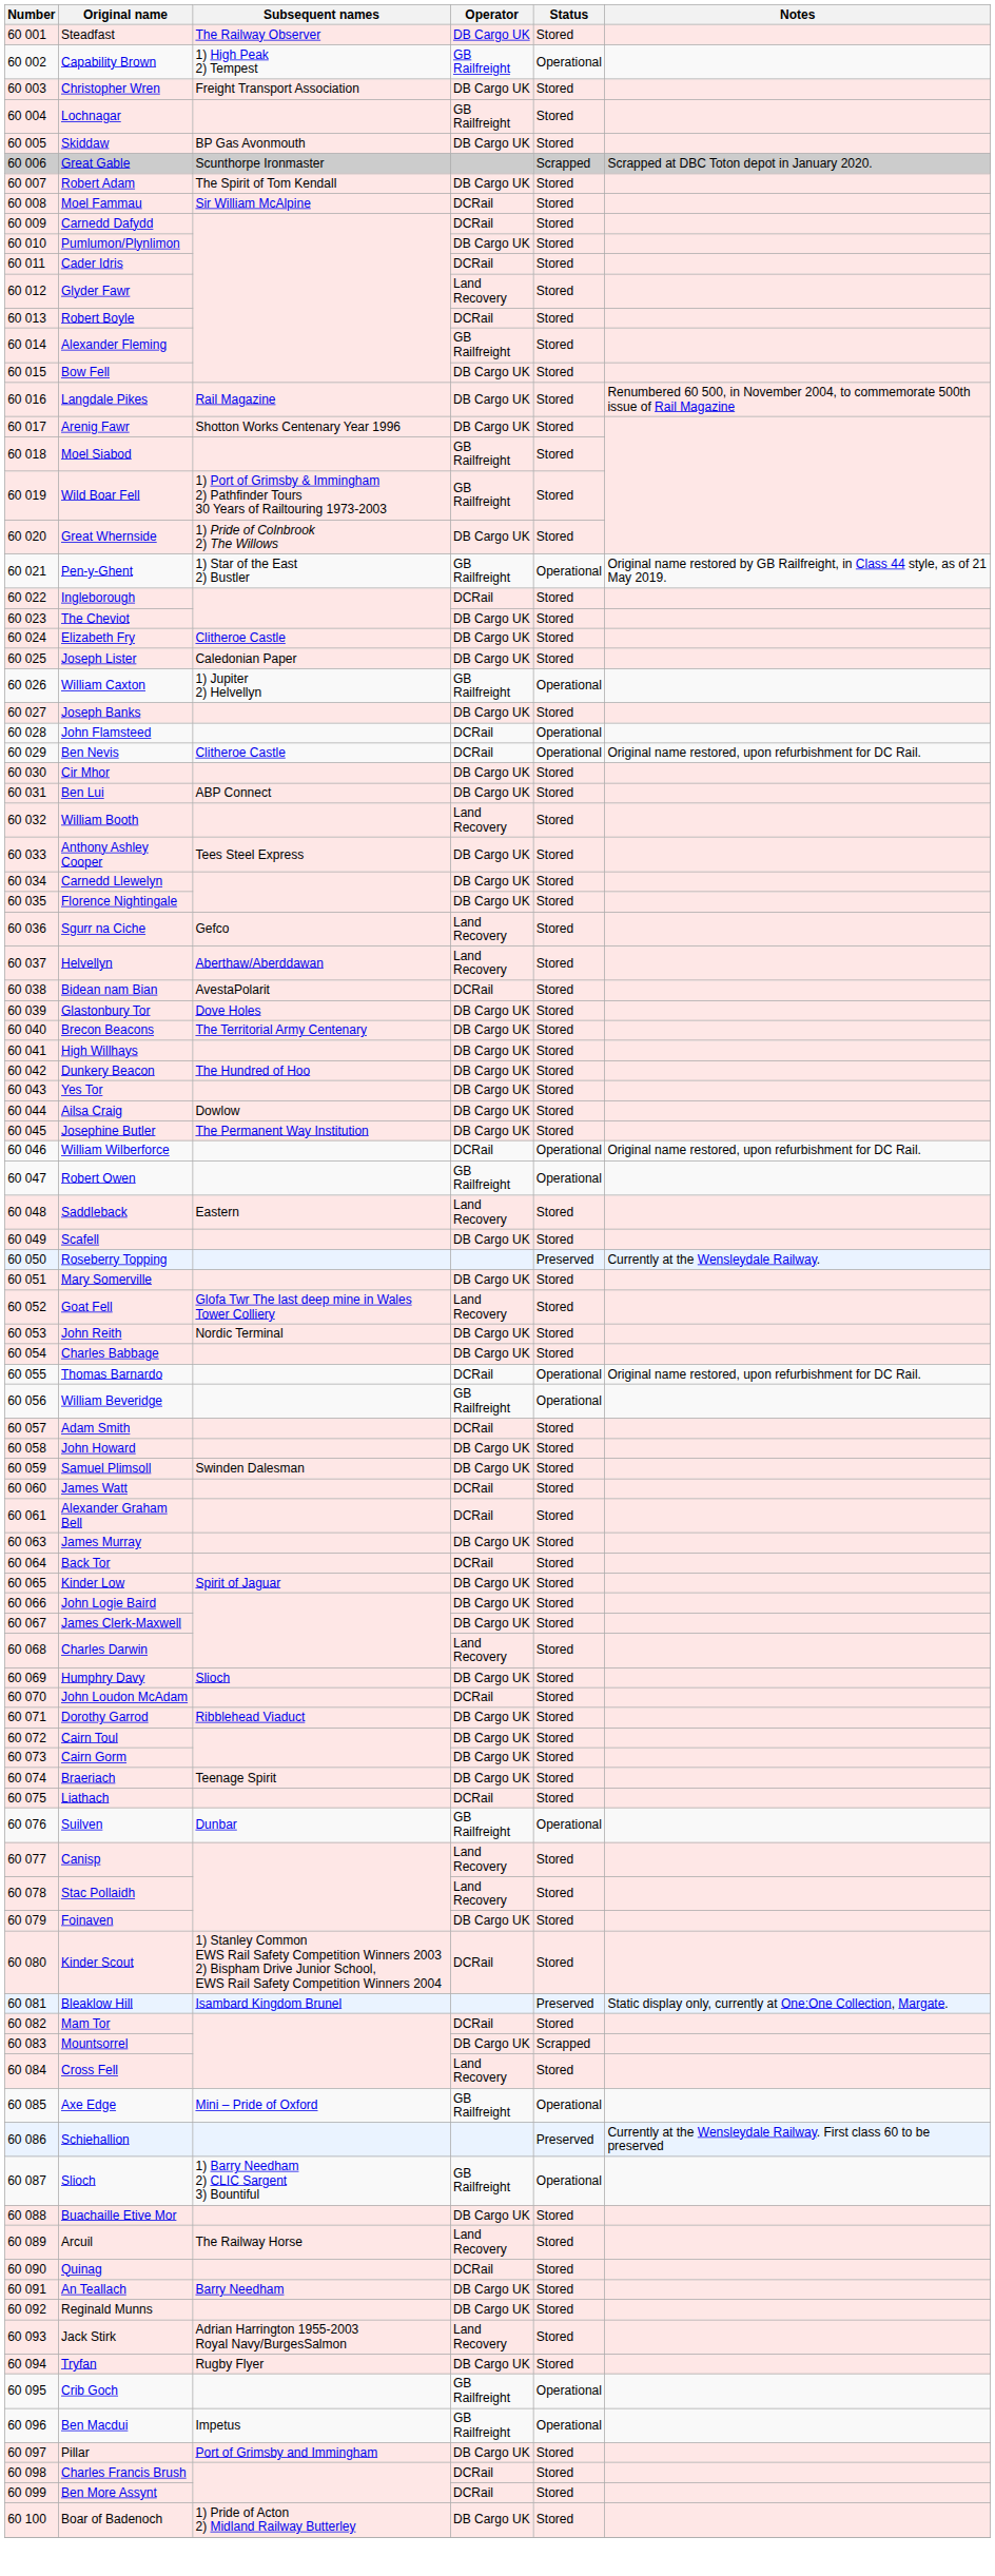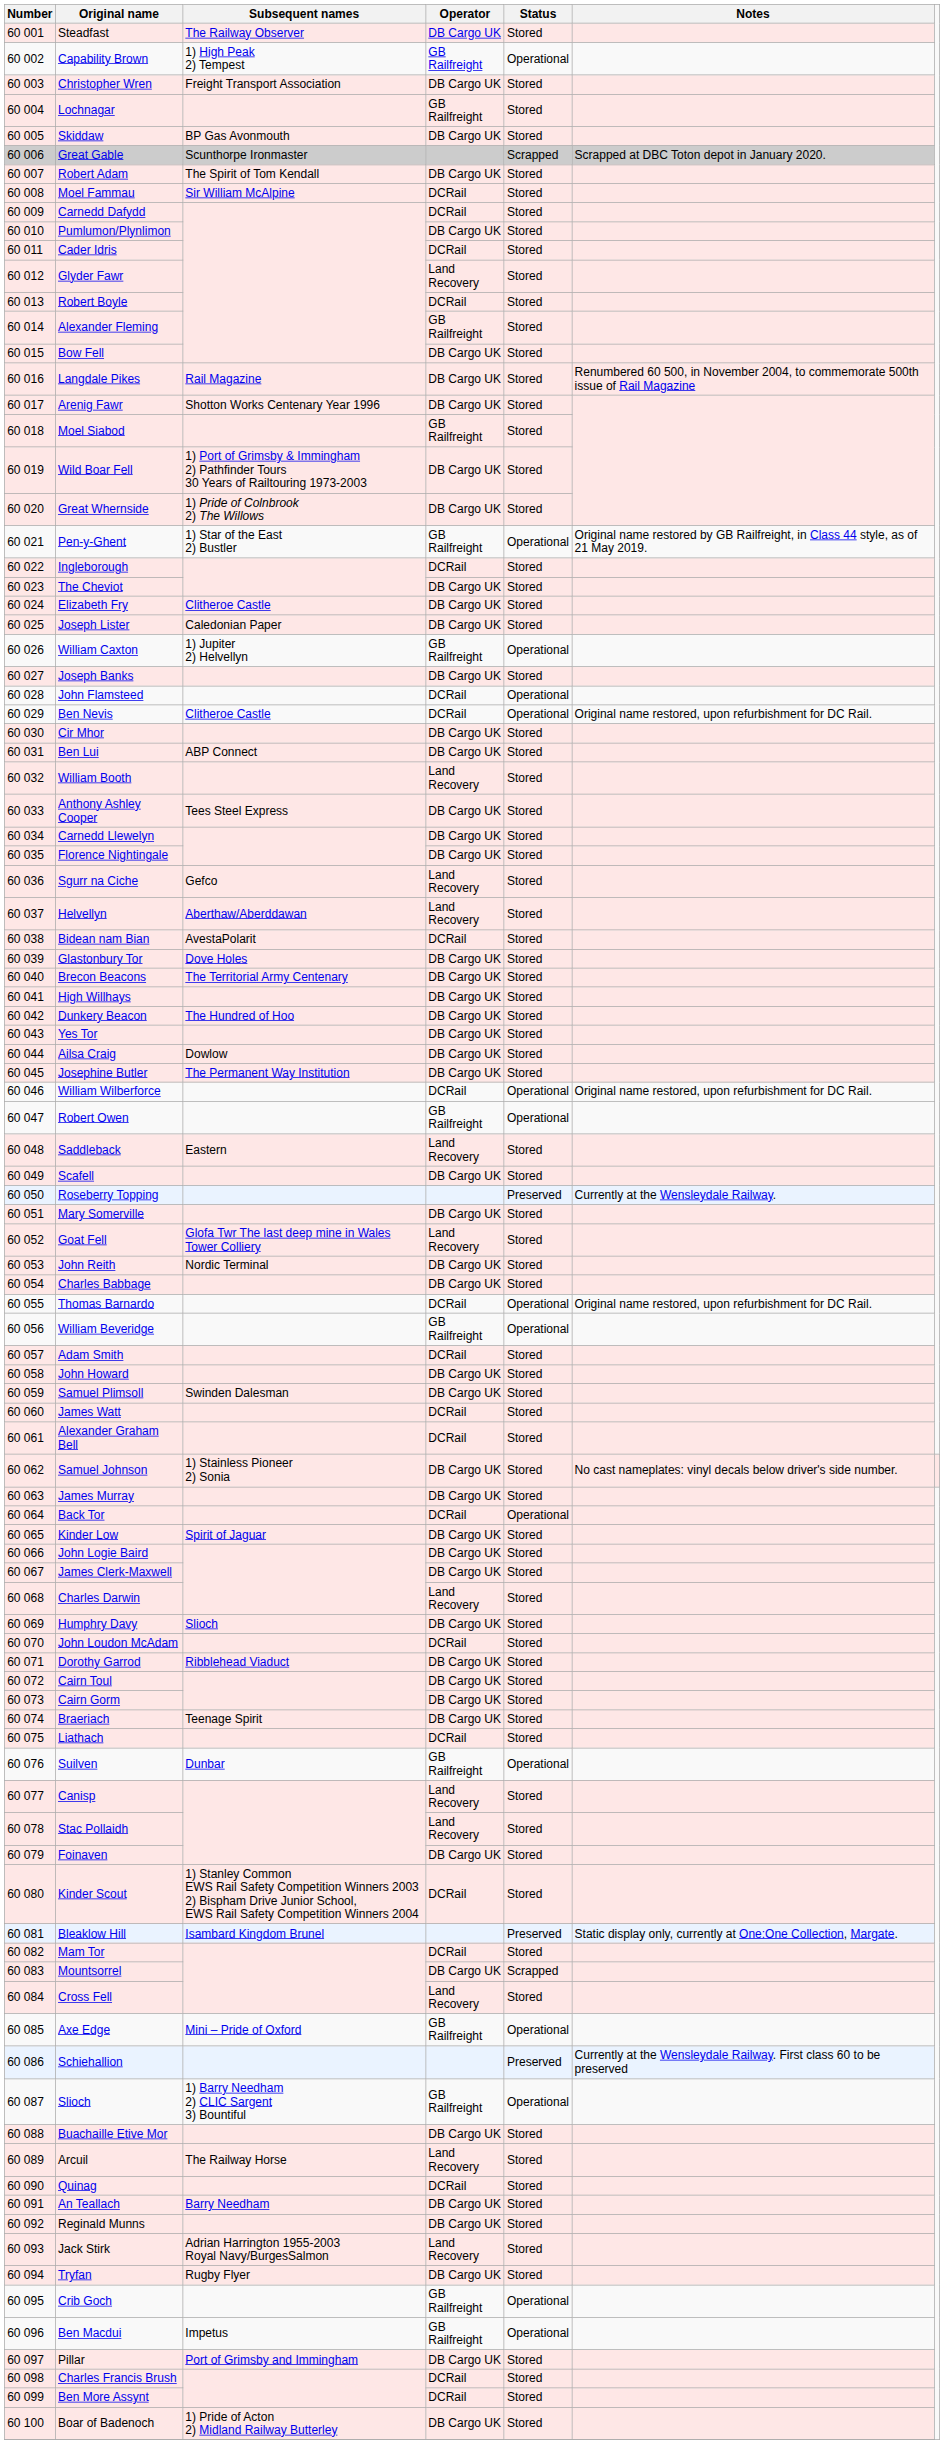Wild Boar Fell | Operator: GB Railfreight -> DB Cargo UK
+ row: 60 062 | Samuel Johnson | 1) Stainless Pioneer 2) Sonia | DB Cargo UK | Stored | No cast nameplates: vinyl decals below driver's side number.
Back Tor | Status: Stored -> Operational
